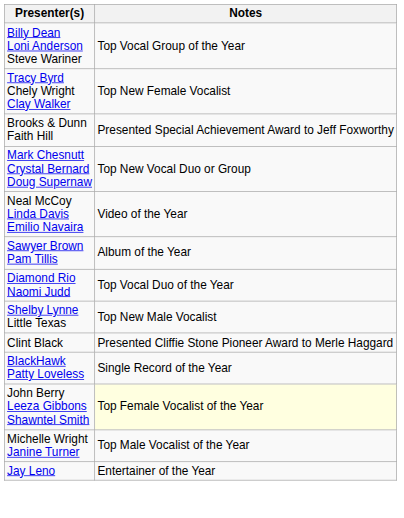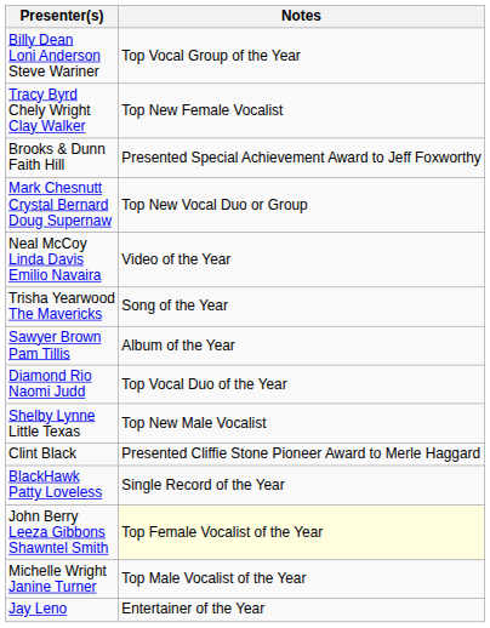+ row: Trisha Yearwood The Mavericks | Song of the Year
